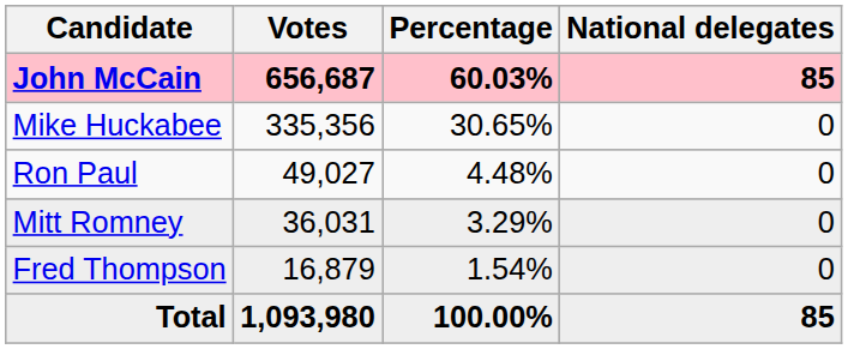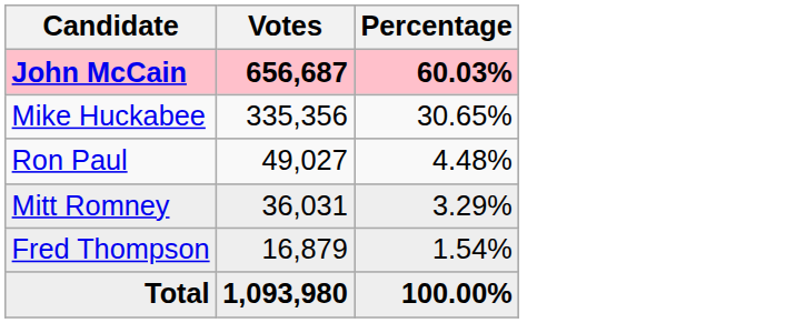- column: National delegates | 85 | 0 | 0 | 0 | 0 | 85
